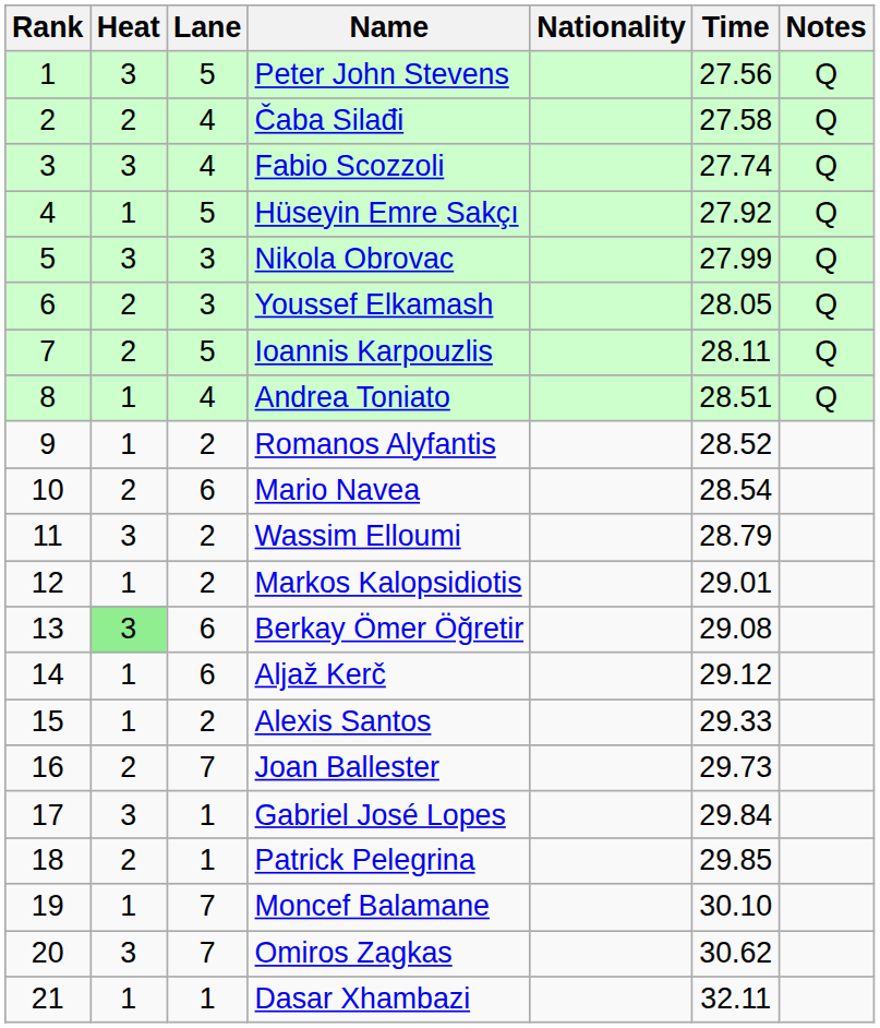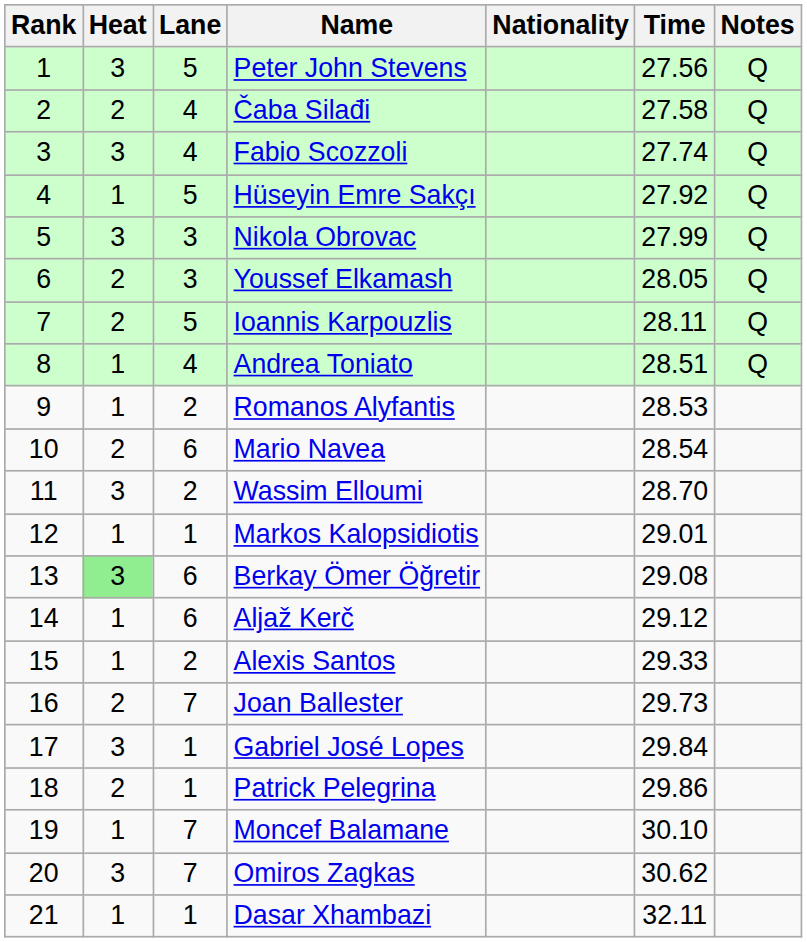Romanos Alyfantis | Time: 28.52 -> 28.53
Wassim Elloumi | Time: 28.79 -> 28.70
Markos Kalopsidiotis | Lane: 2 -> 1
Patrick Pelegrina | Time: 29.85 -> 29.86
